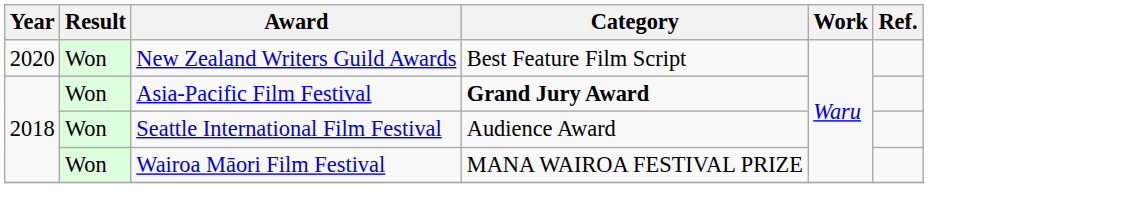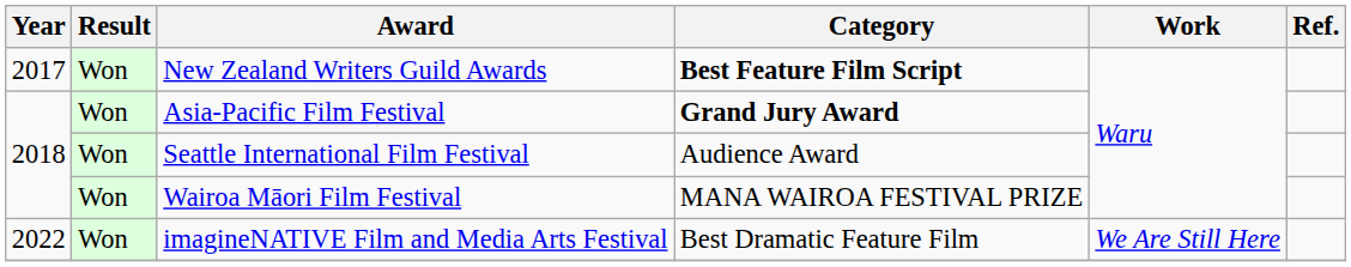New Zealand Writers Guild Awards | Year: 2020 -> 2017
New Zealand Writers Guild Awards | Category: normal -> bold
+ row: 2022 | Won | imagineNATIVE Film and Media Arts Festival | Best Dramatic Feature Film | We Are Still Here
